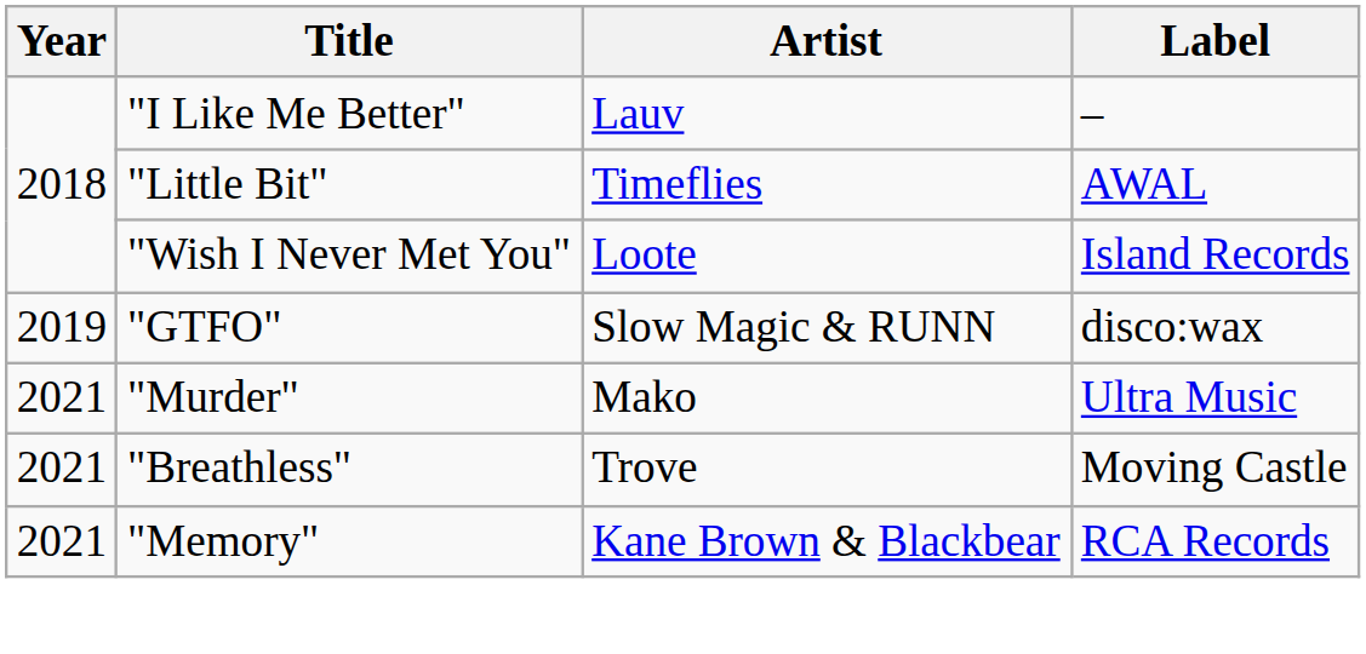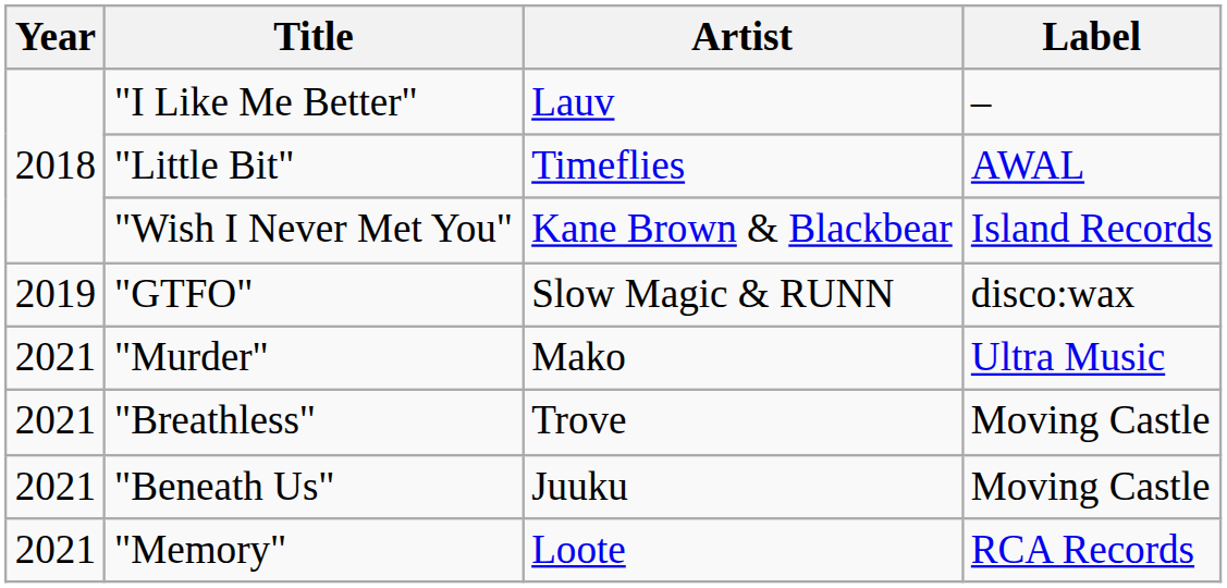"Wish I Never Met You" | Artist: Loote -> Kane Brown & Blackbear
+ row: 2021 | "Beneath Us" | Juuku | Moving Castle
"Memory" | Artist: Kane Brown & Blackbear -> Loote
